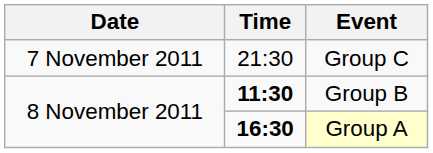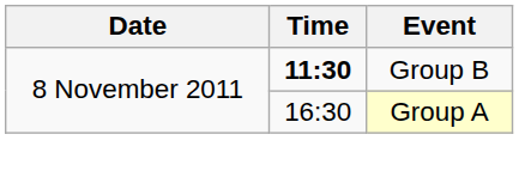- row: 7 November 2011 | 21:30 | Group C
Group A | Time: bold -> normal
